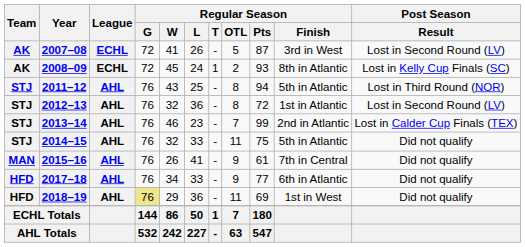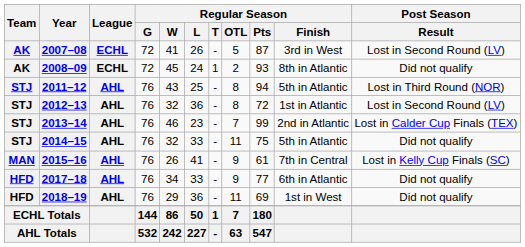2008–09 | Post Season / Result: Lost in Kelly Cup Finals (SC) -> Did not qualify
2015–16 | Post Season / Result: Did not qualify -> Lost in Kelly Cup Finals (SC)
2018–19 | Regular Season / G: khaki background -> no background
